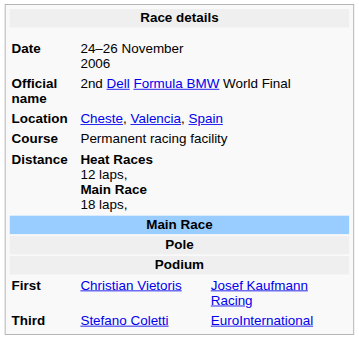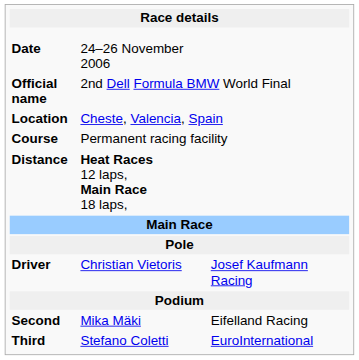+ row: Driver | Christian Vietoris | Josef Kaufmann Racing
- row: First | Christian Vietoris | Josef Kaufmann Racing
+ row: Second | Mika Mäki | Eifelland Racing
